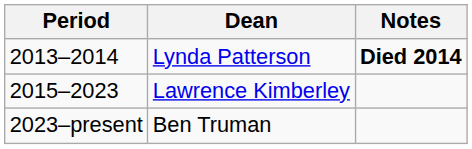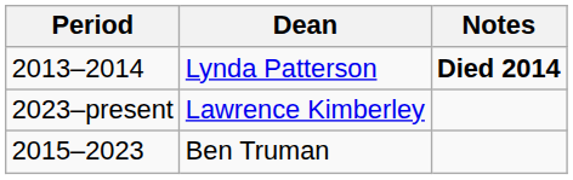Lawrence Kimberley | Period: 2015–2023 -> 2023–present
Ben Truman | Period: 2023–present -> 2015–2023
